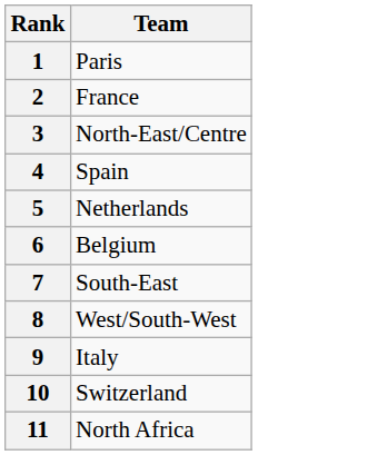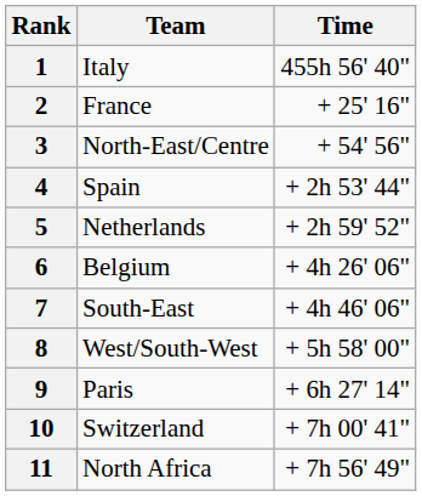+ column: Time | 455h 56' 40" | + 25' 16" | + 54' 56" | + 2h 53' 44" | + 2h 59' 52" | + 4h 26' 06" | + 4h 46' 06" | + 5h 58' 00" | + 6h 27' 14" | + 7h 00' 41" | + 7h 56' 49"
1 | Team: Paris -> Italy
9 | Team: Italy -> Paris
